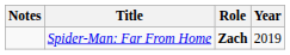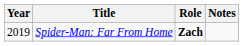columns swapped: Year <-> Notes
